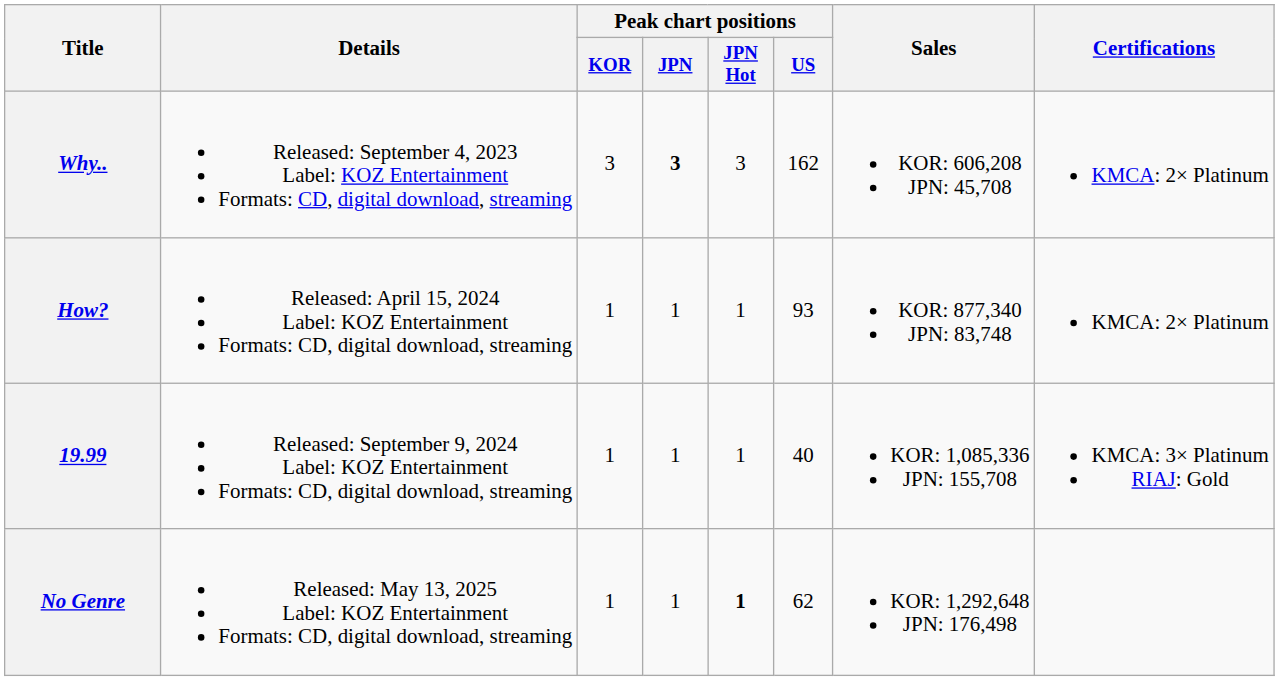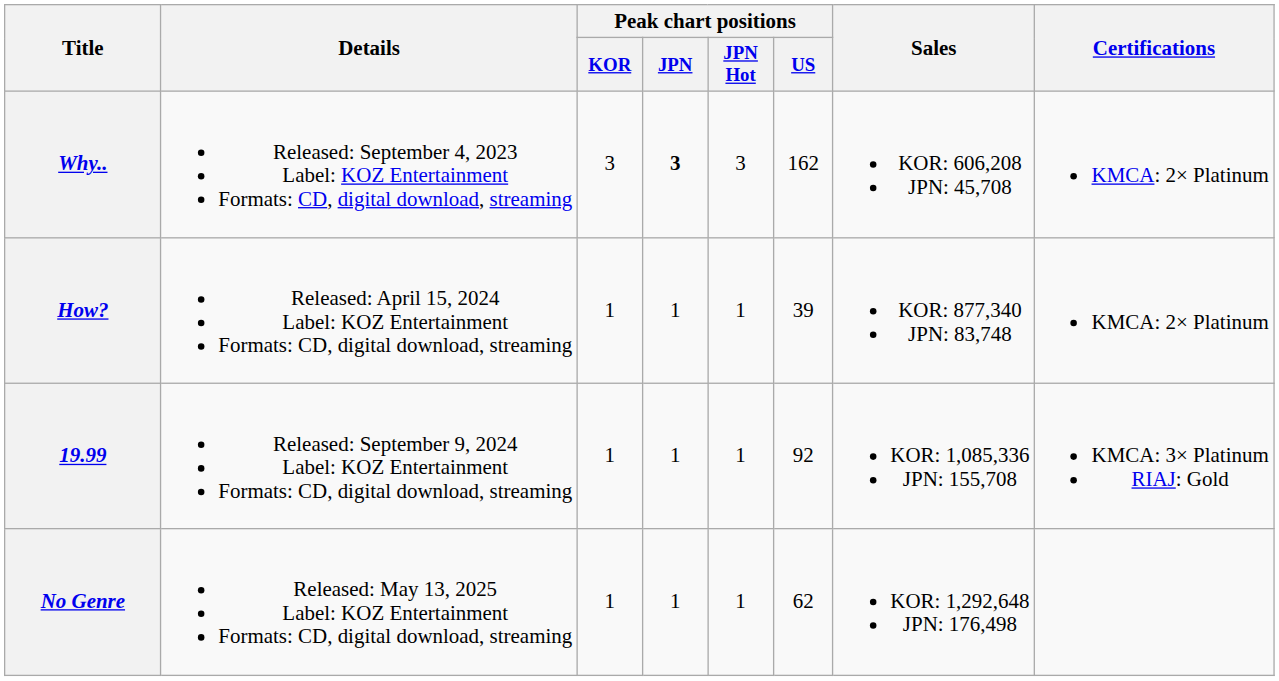How? | Peak chart positions / US: 93 -> 39
19.99 | Peak chart positions / US: 40 -> 92
No Genre | Peak chart positions / JPN Hot: bold -> normal
